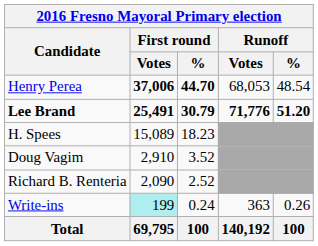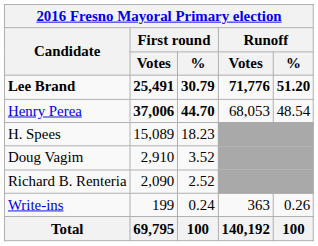rows swapped: Lee Brand <-> Henry Perea
Write-ins | First round / Votes: paleturquoise background -> no background
